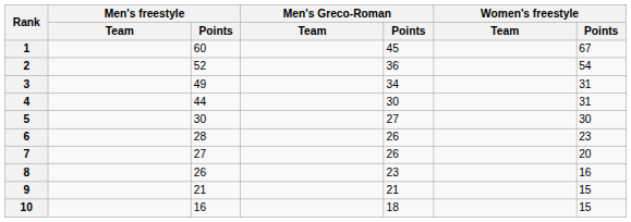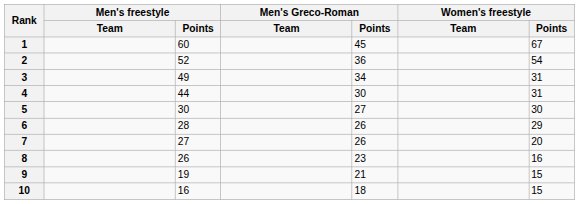6 | Women's freestyle / Points: 23 -> 29
9 | Men's freestyle / Points: 21 -> 19
